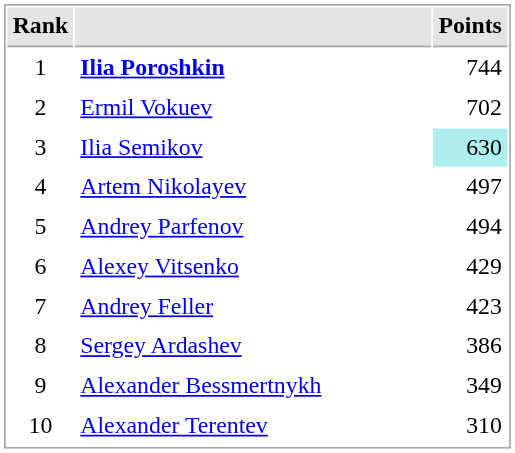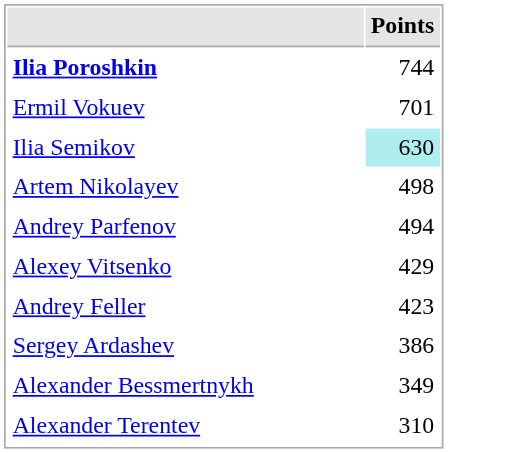- column: Rank | 1 | 2 | 3 | 4 | 5 | 6 | 7 | 8 | 9 | 10
Ermil Vokuev | Points: 702 -> 701
Artem Nikolayev | Points: 497 -> 498
